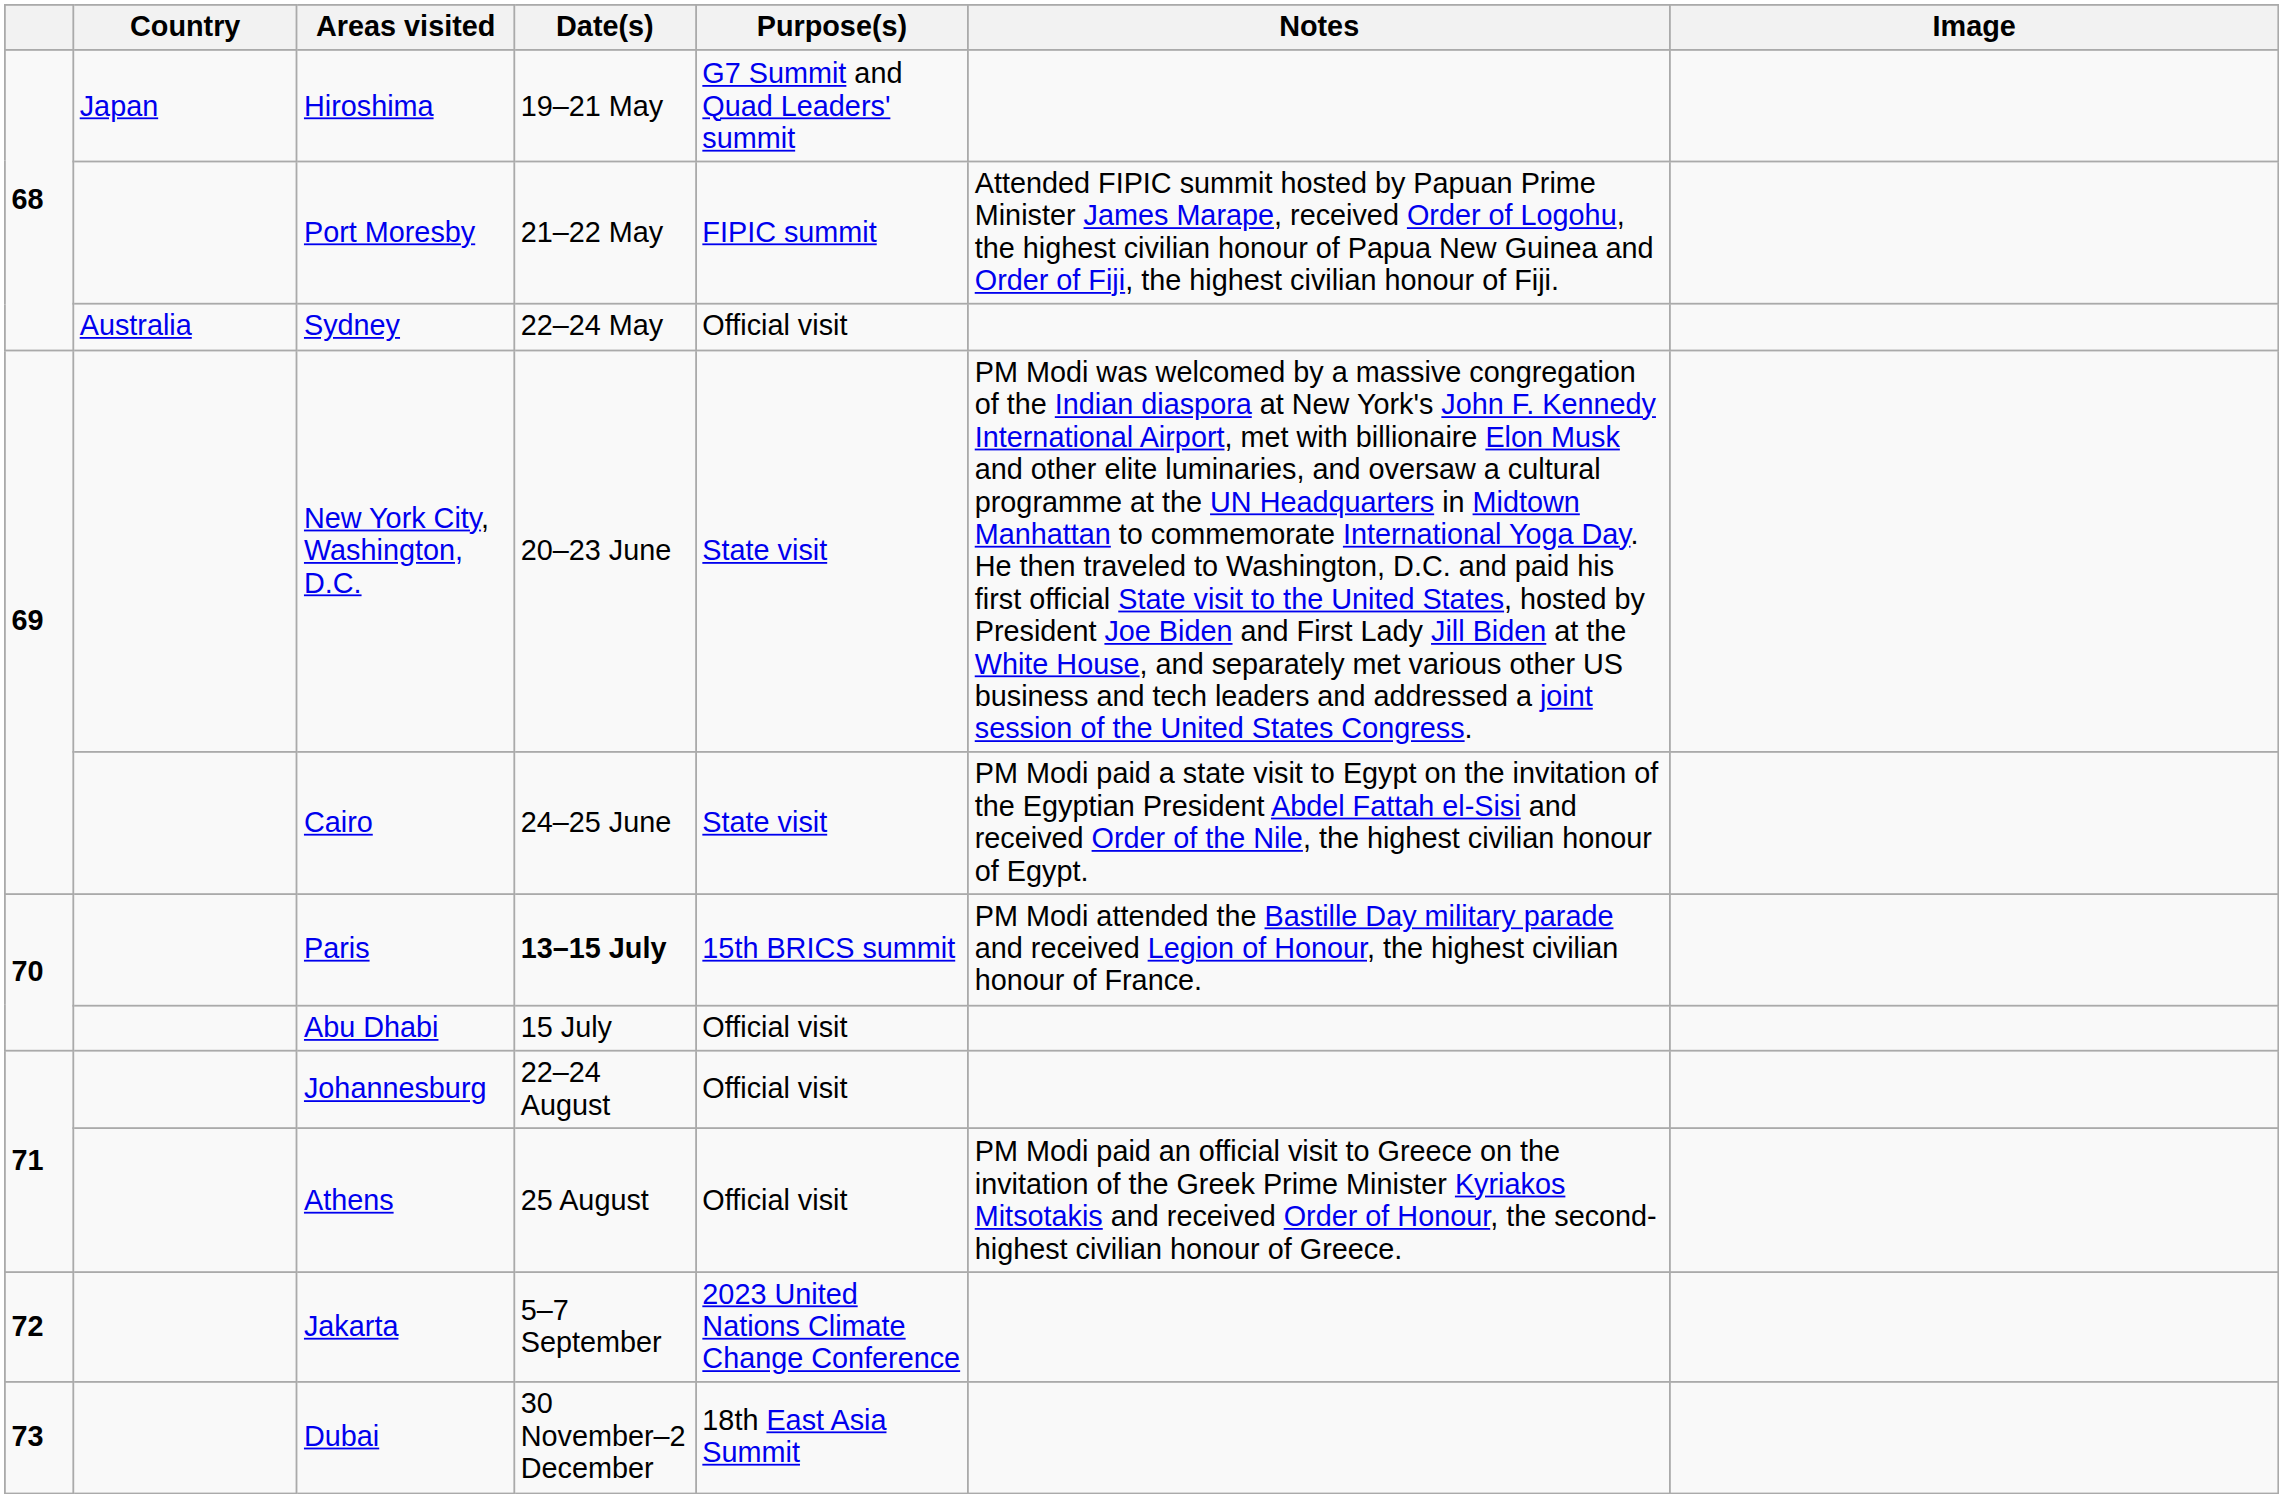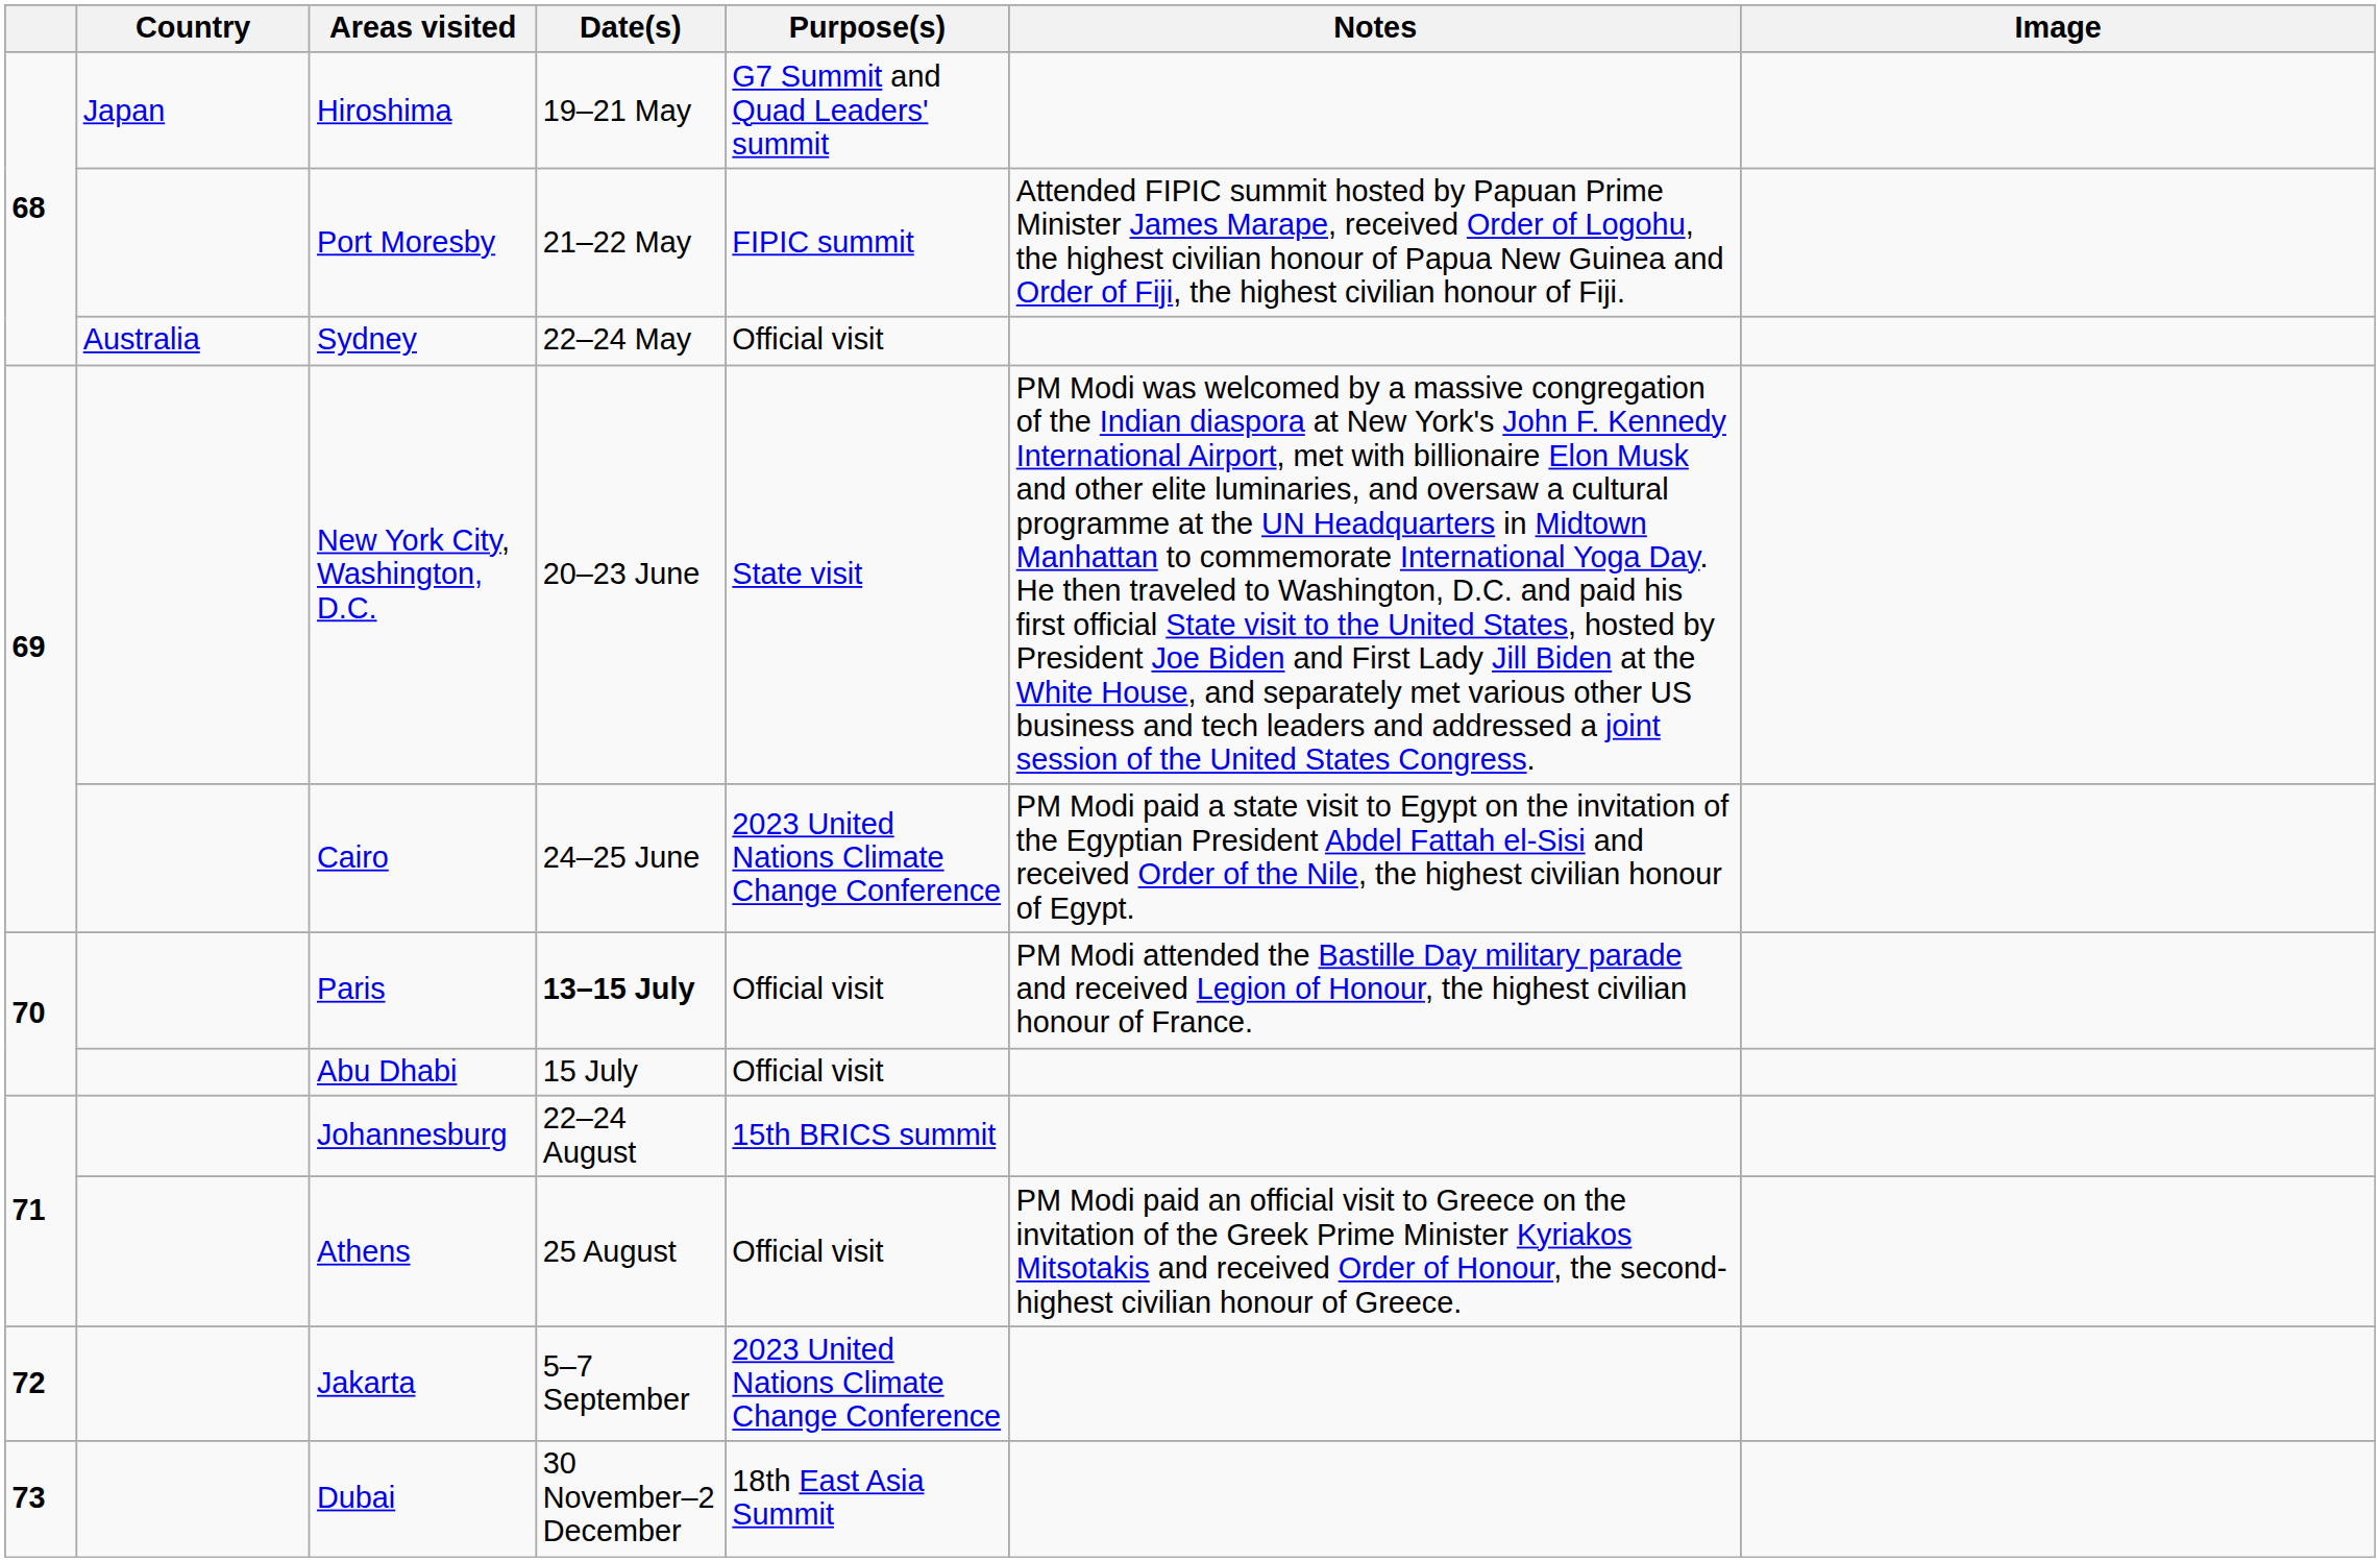Cairo | Purpose(s): State visit -> 2023 United Nations Climate Change Conference
Paris | Purpose(s): 15th BRICS summit -> Official visit
Johannesburg | Purpose(s): Official visit -> 15th BRICS summit
